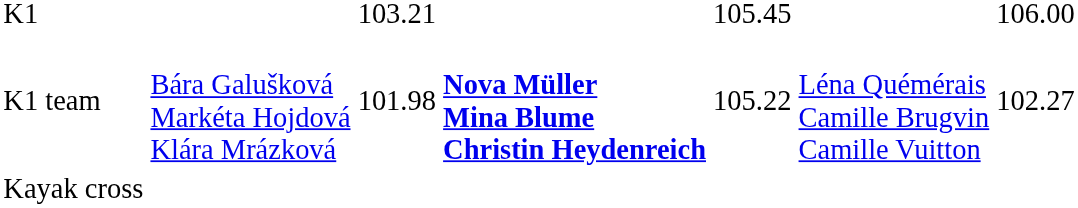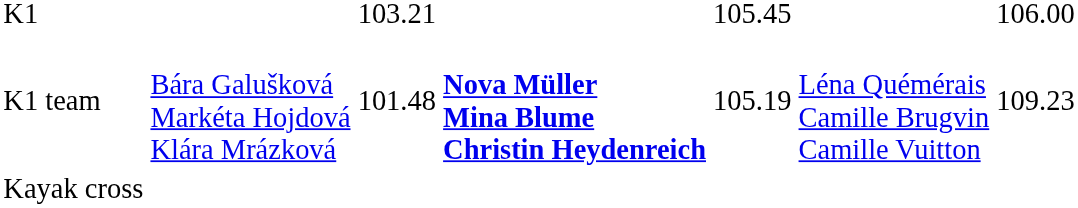K1 team | column 3: 101.98 -> 101.48
K1 team | column 5: 105.22 -> 105.19
K1 team | column 7: 102.27 -> 109.23
